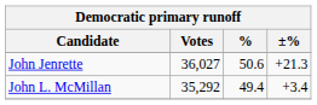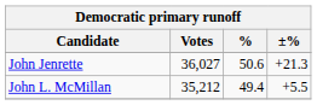John L. McMillan | Votes: 35,292 -> 35,212
John L. McMillan | ±%: +3.4 -> +5.5
